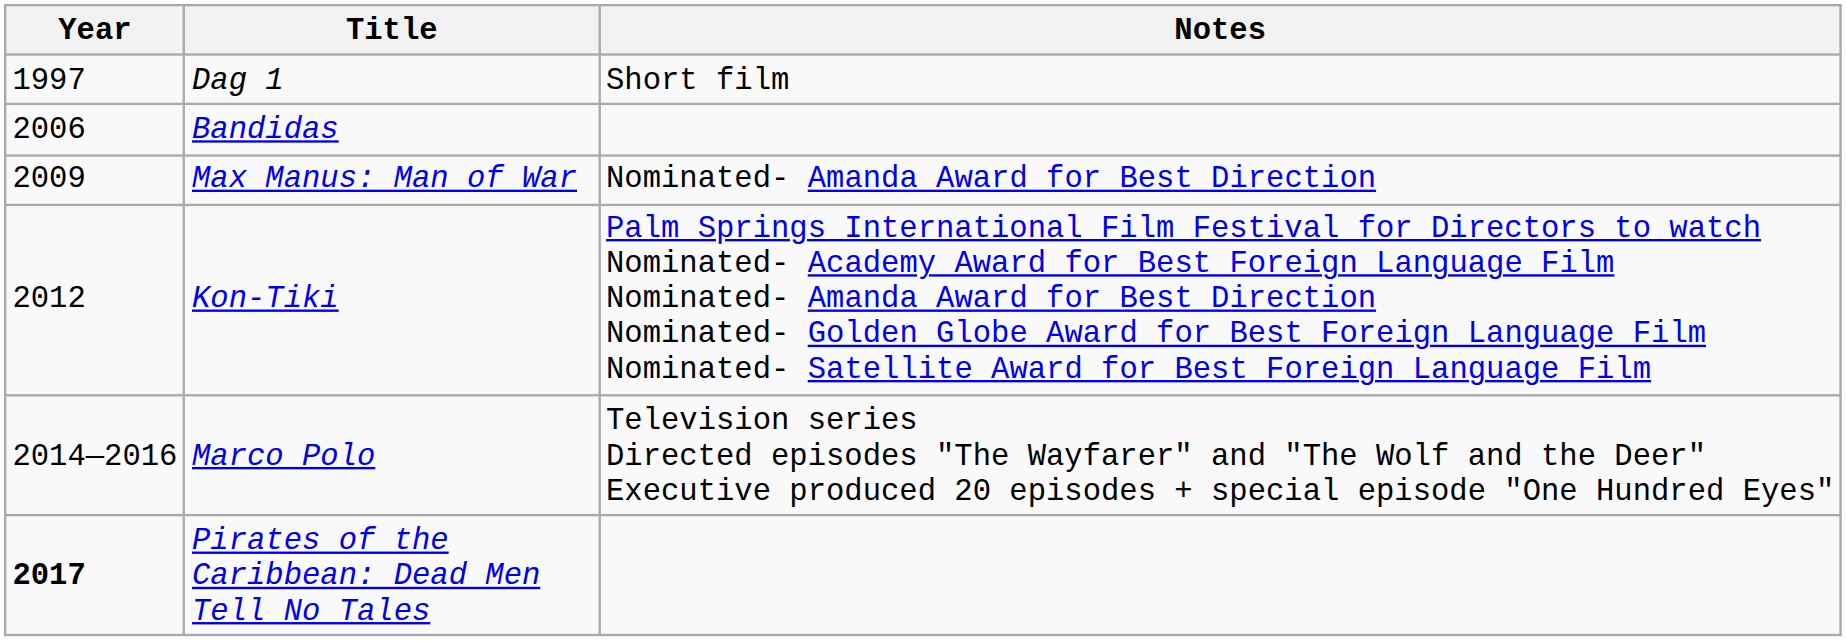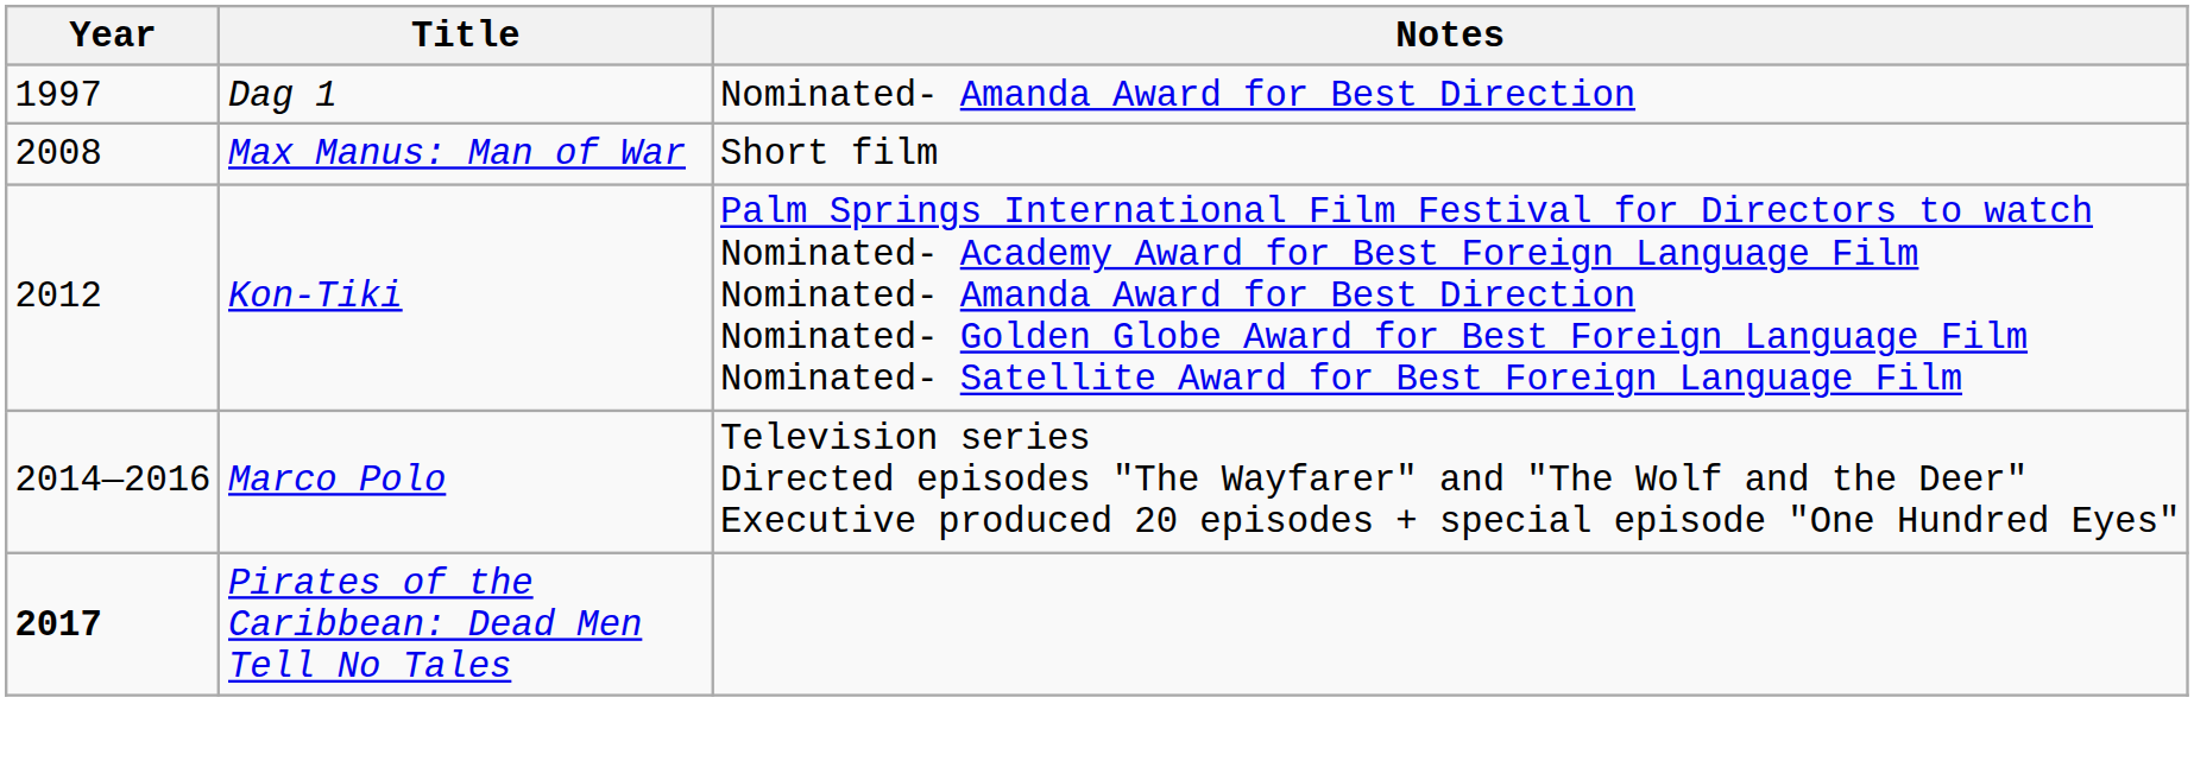Dag 1 | Notes: Short film -> Nominated- Amanda Award for Best Direction
- row: 2006 | Bandidas
Max Manus: Man of War | Year: 2009 -> 2008
Max Manus: Man of War | Notes: Nominated- Amanda Award for Best Direction -> Short film
